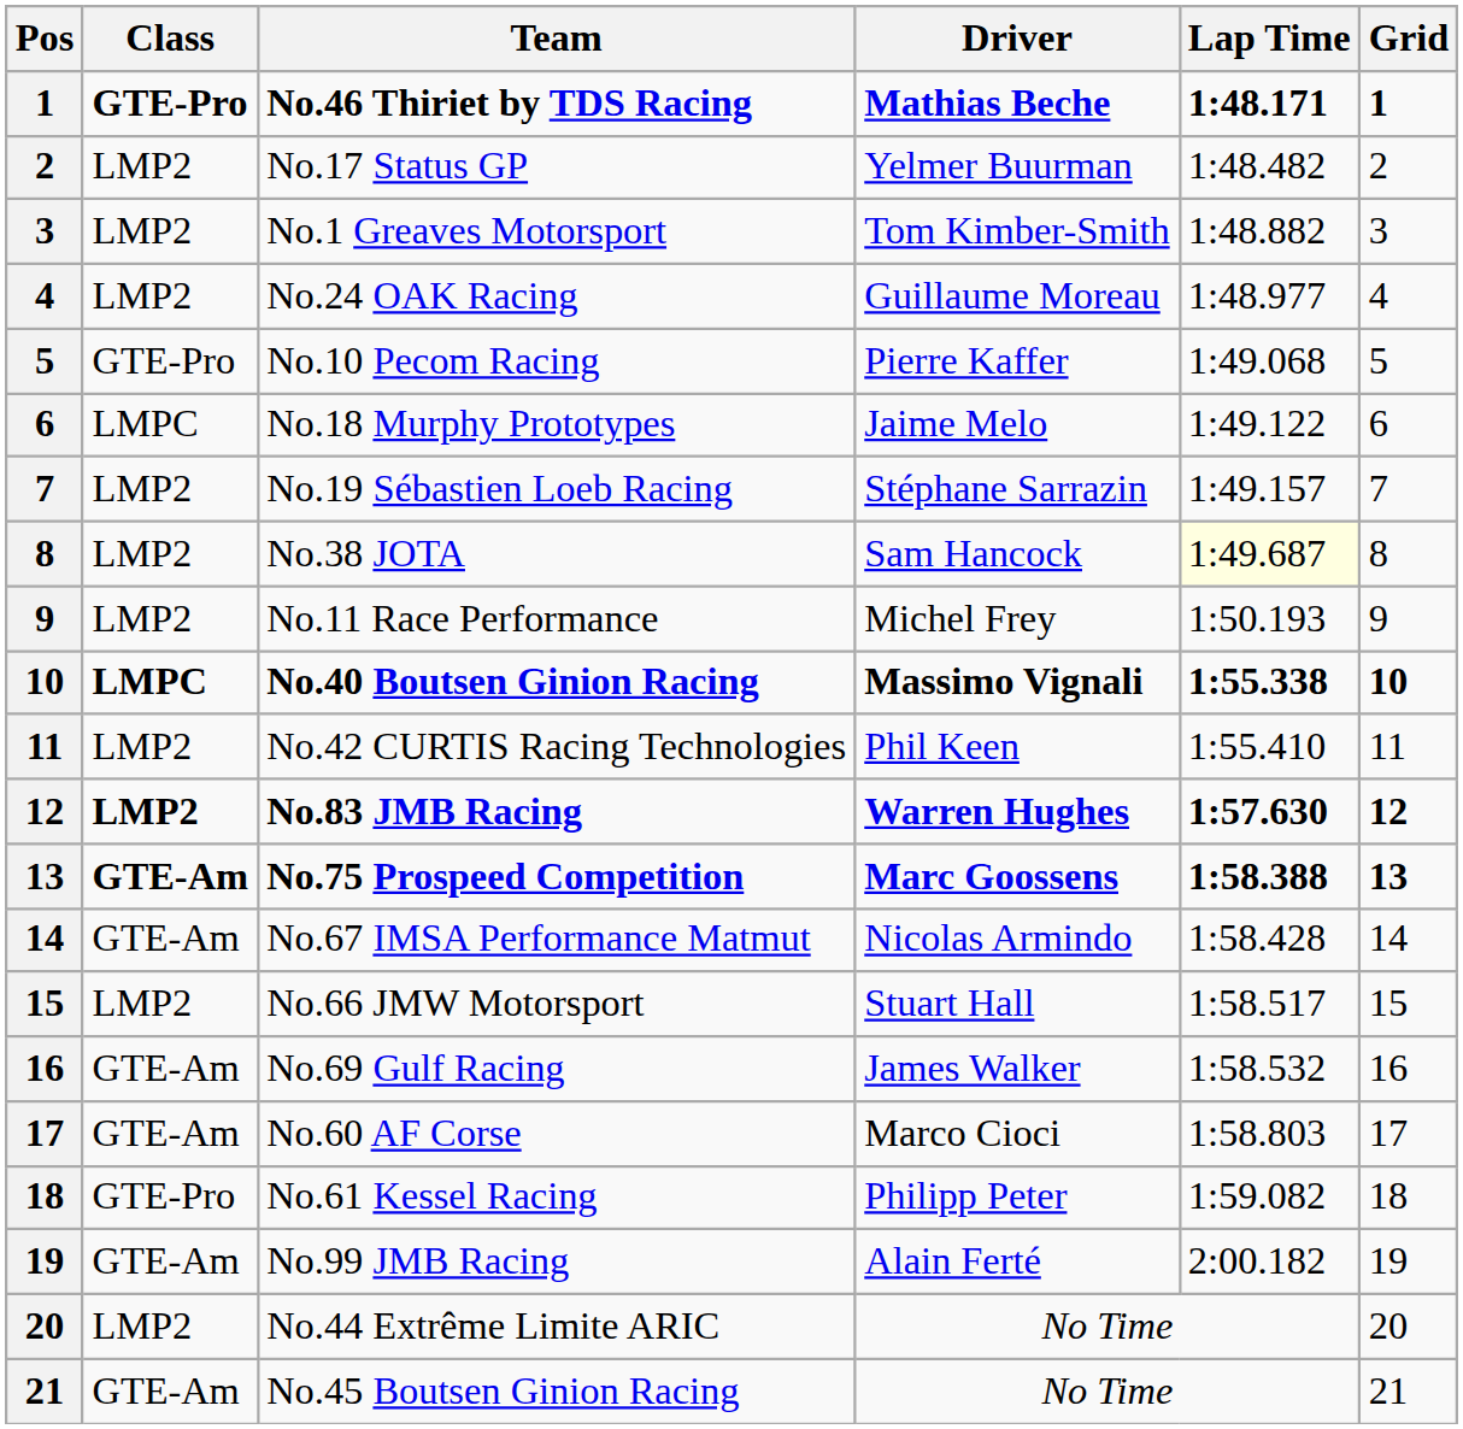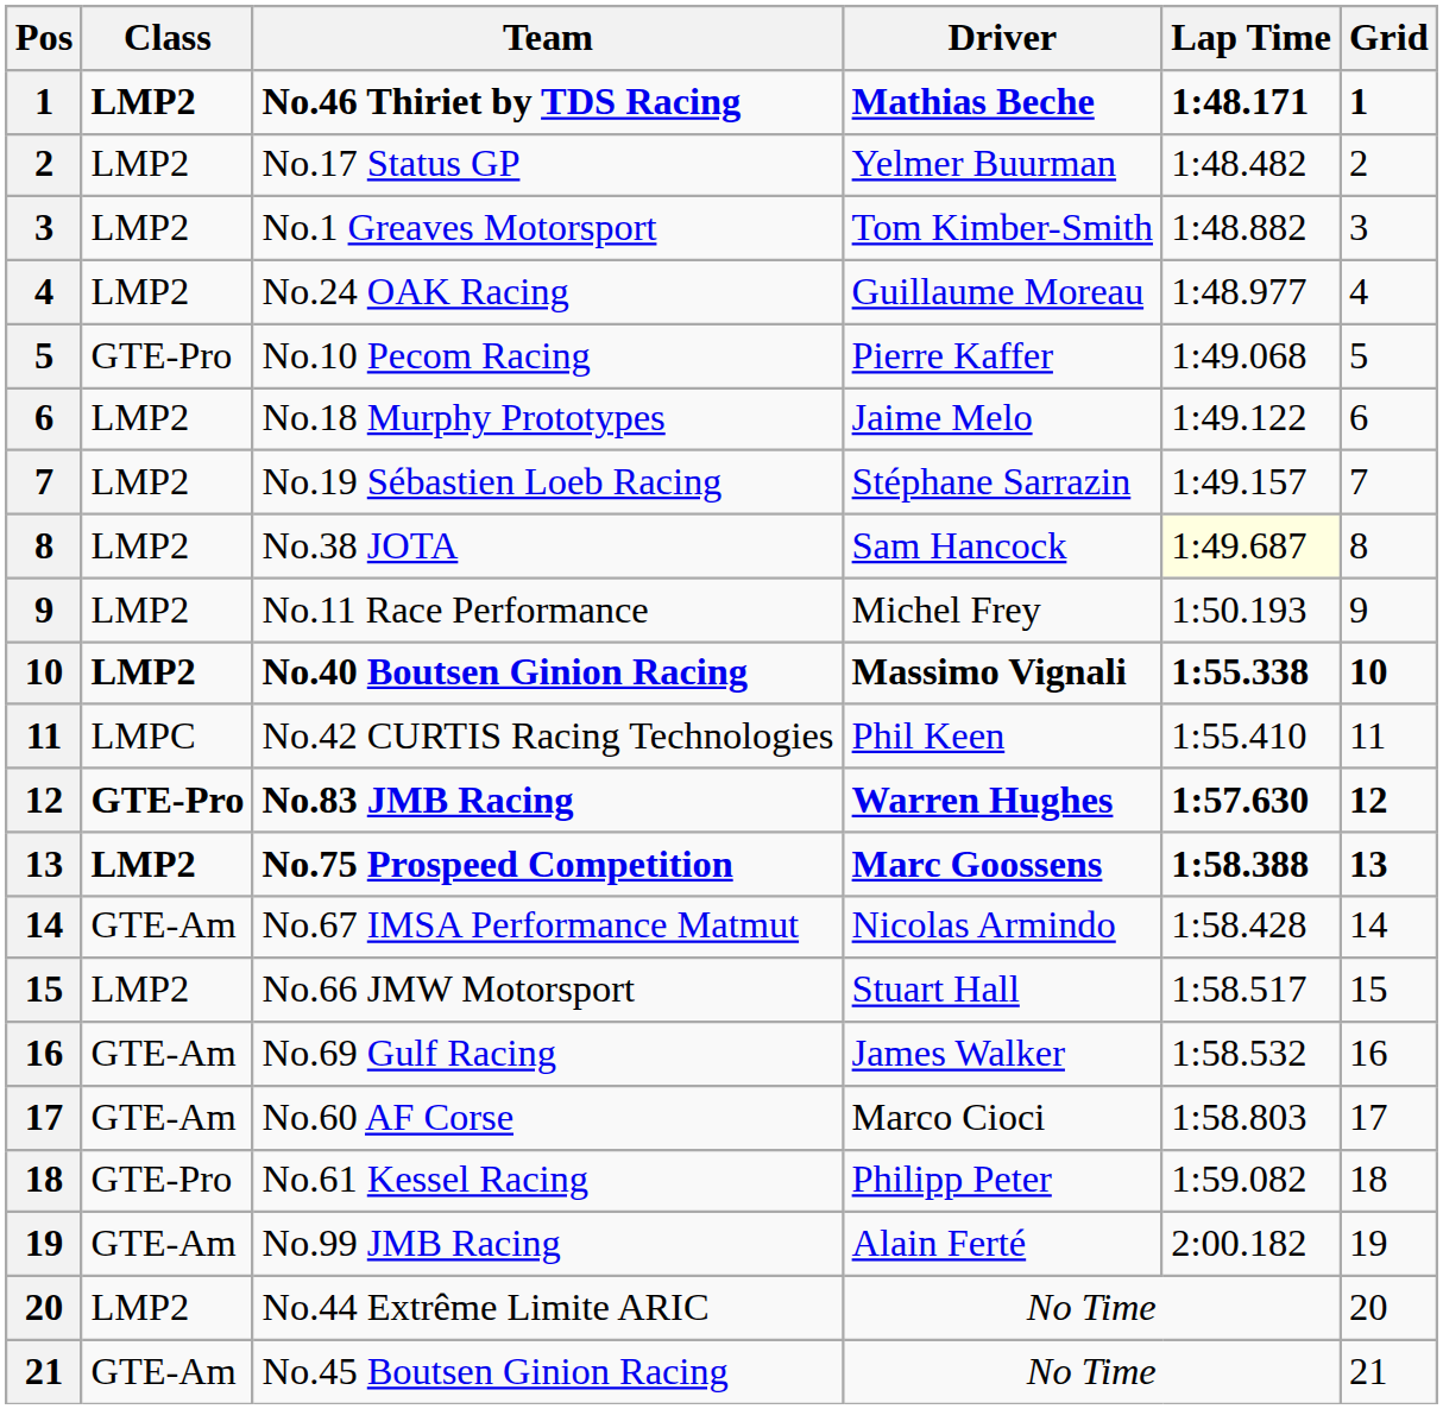No.46 Thiriet by TDS Racing | Class: GTE-Pro -> LMP2
No.18 Murphy Prototypes | Class: LMPC -> LMP2
No.40 Boutsen Ginion Racing | Class: LMPC -> LMP2
No.42 CURTIS Racing Technologies | Class: LMP2 -> LMPC
No.83 JMB Racing | Class: LMP2 -> GTE-Pro
No.75 Prospeed Competition | Class: GTE-Am -> LMP2
